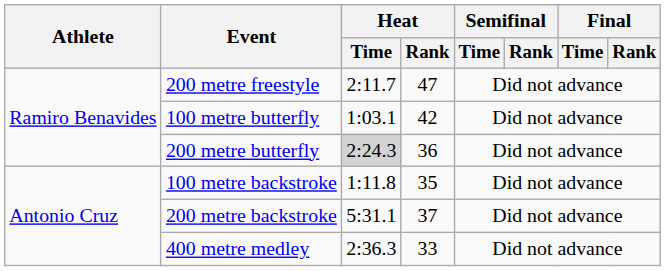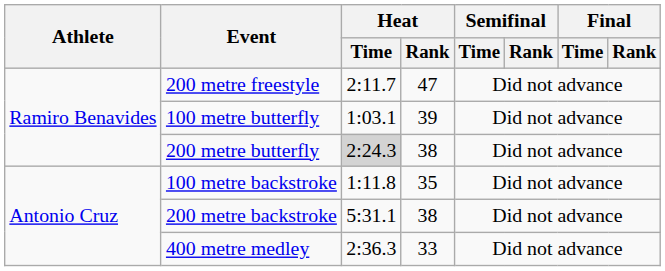100 metre butterfly | Heat / Rank: 42 -> 39
200 metre butterfly | Heat / Rank: 36 -> 38
200 metre backstroke | Heat / Rank: 37 -> 38
